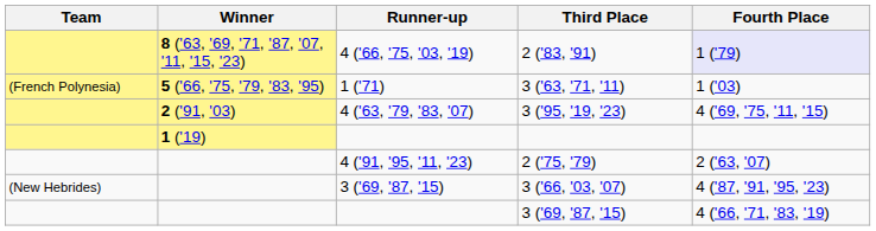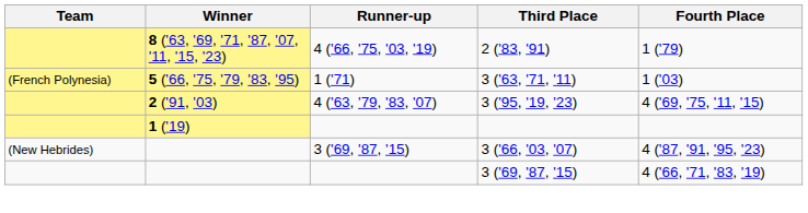2 ('83, '91) | Fourth Place: lavender background -> no background
- row: 4 ('91, '95, '11, '23) | 2 ('75, '79) | 2 ('63, '07)
